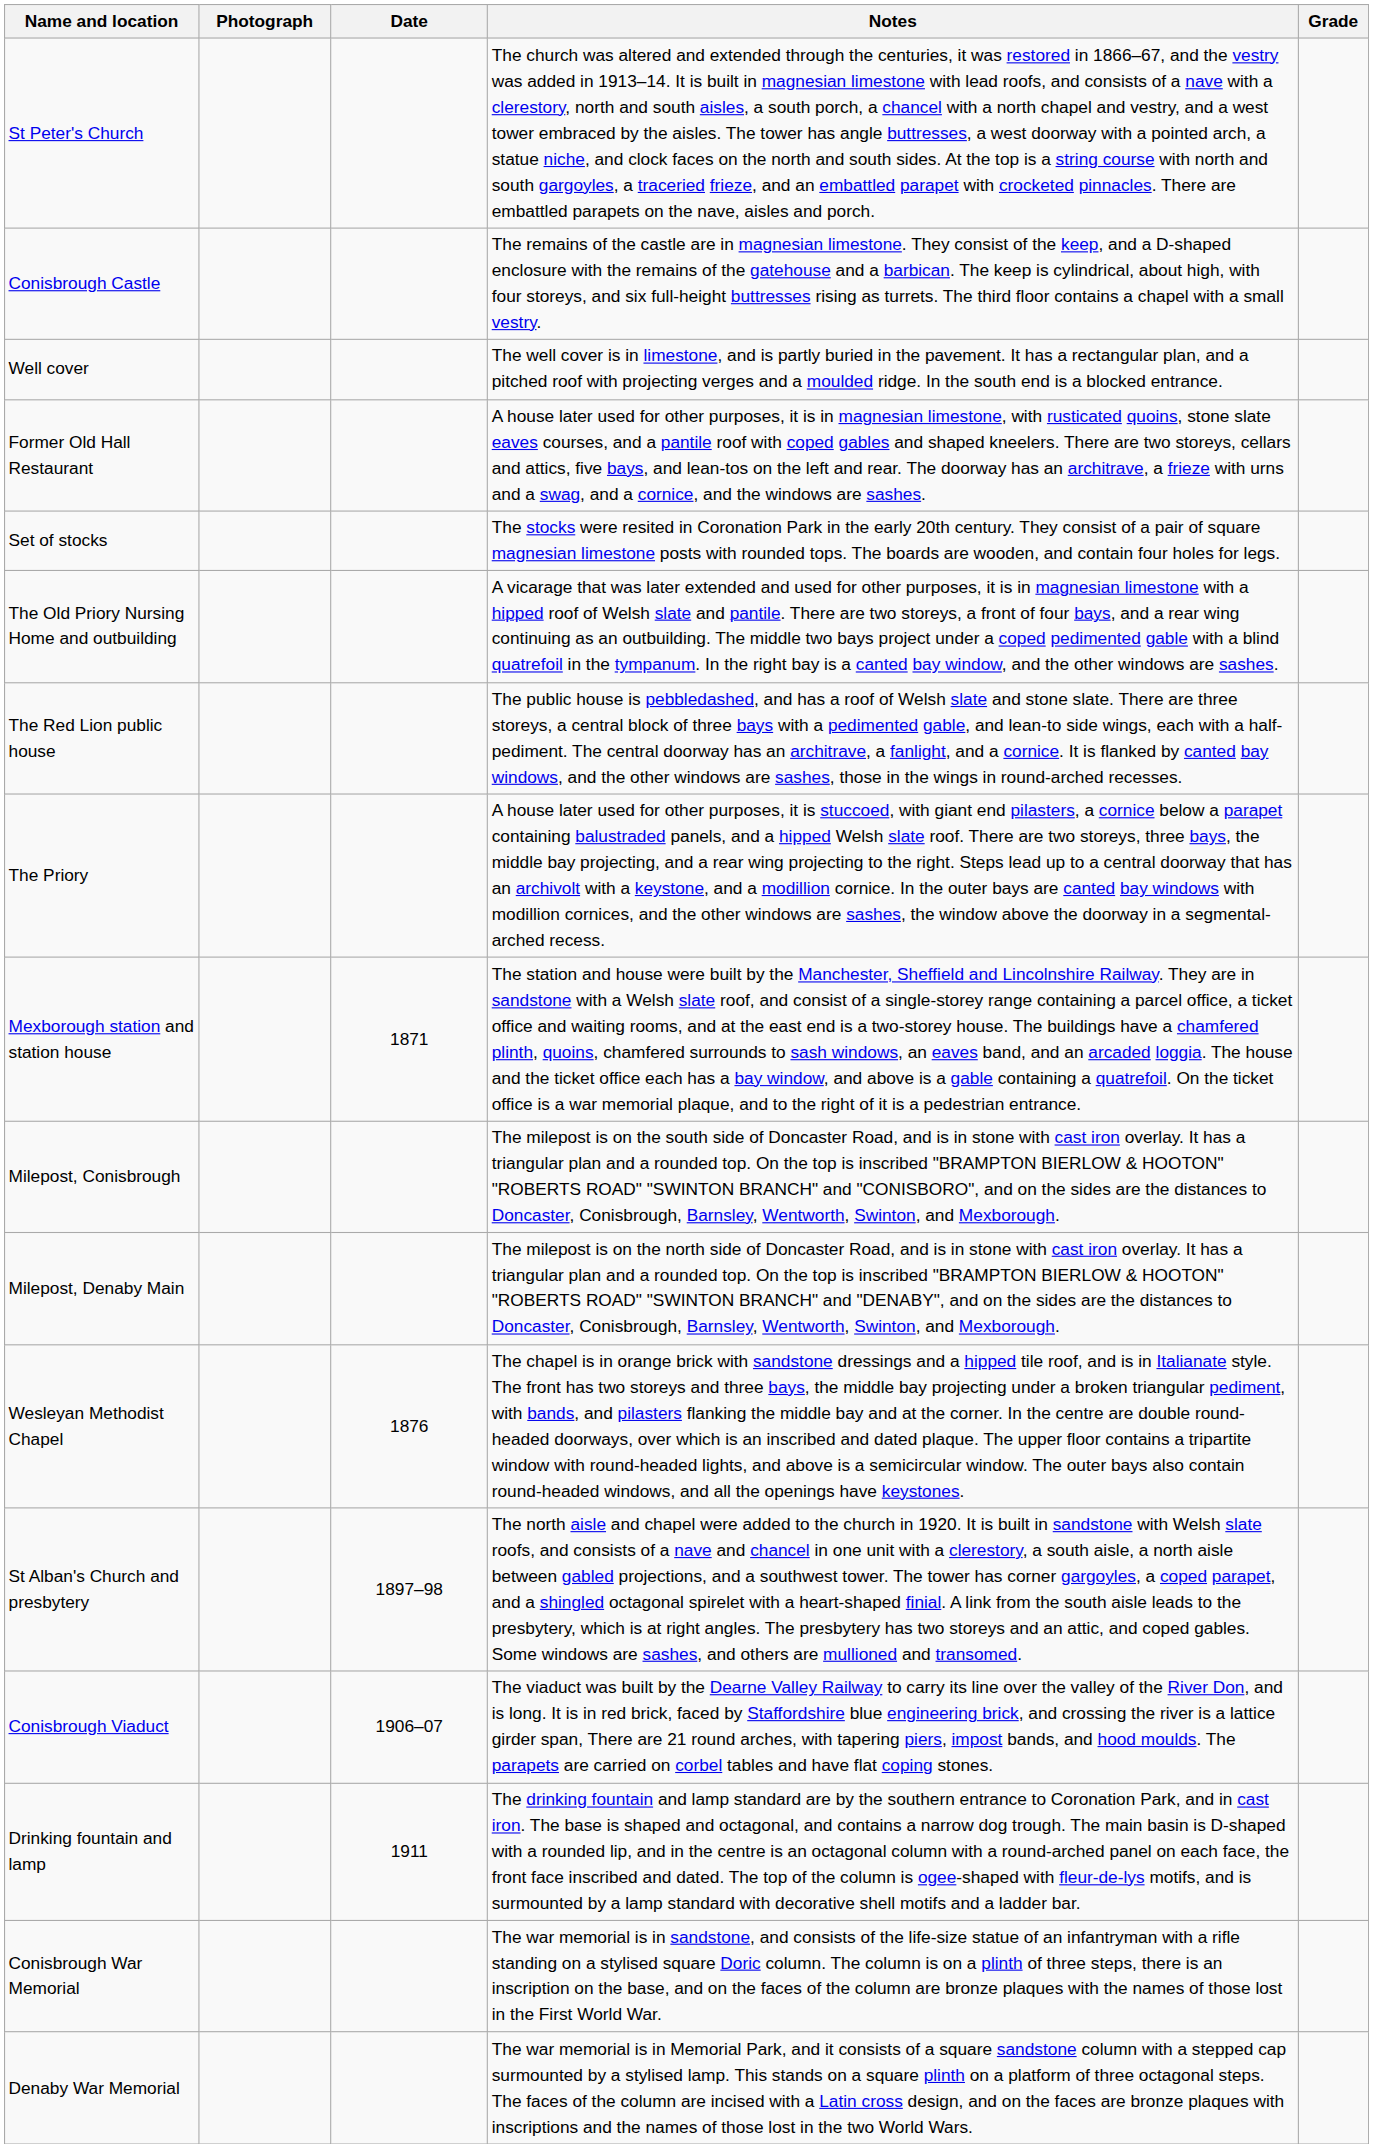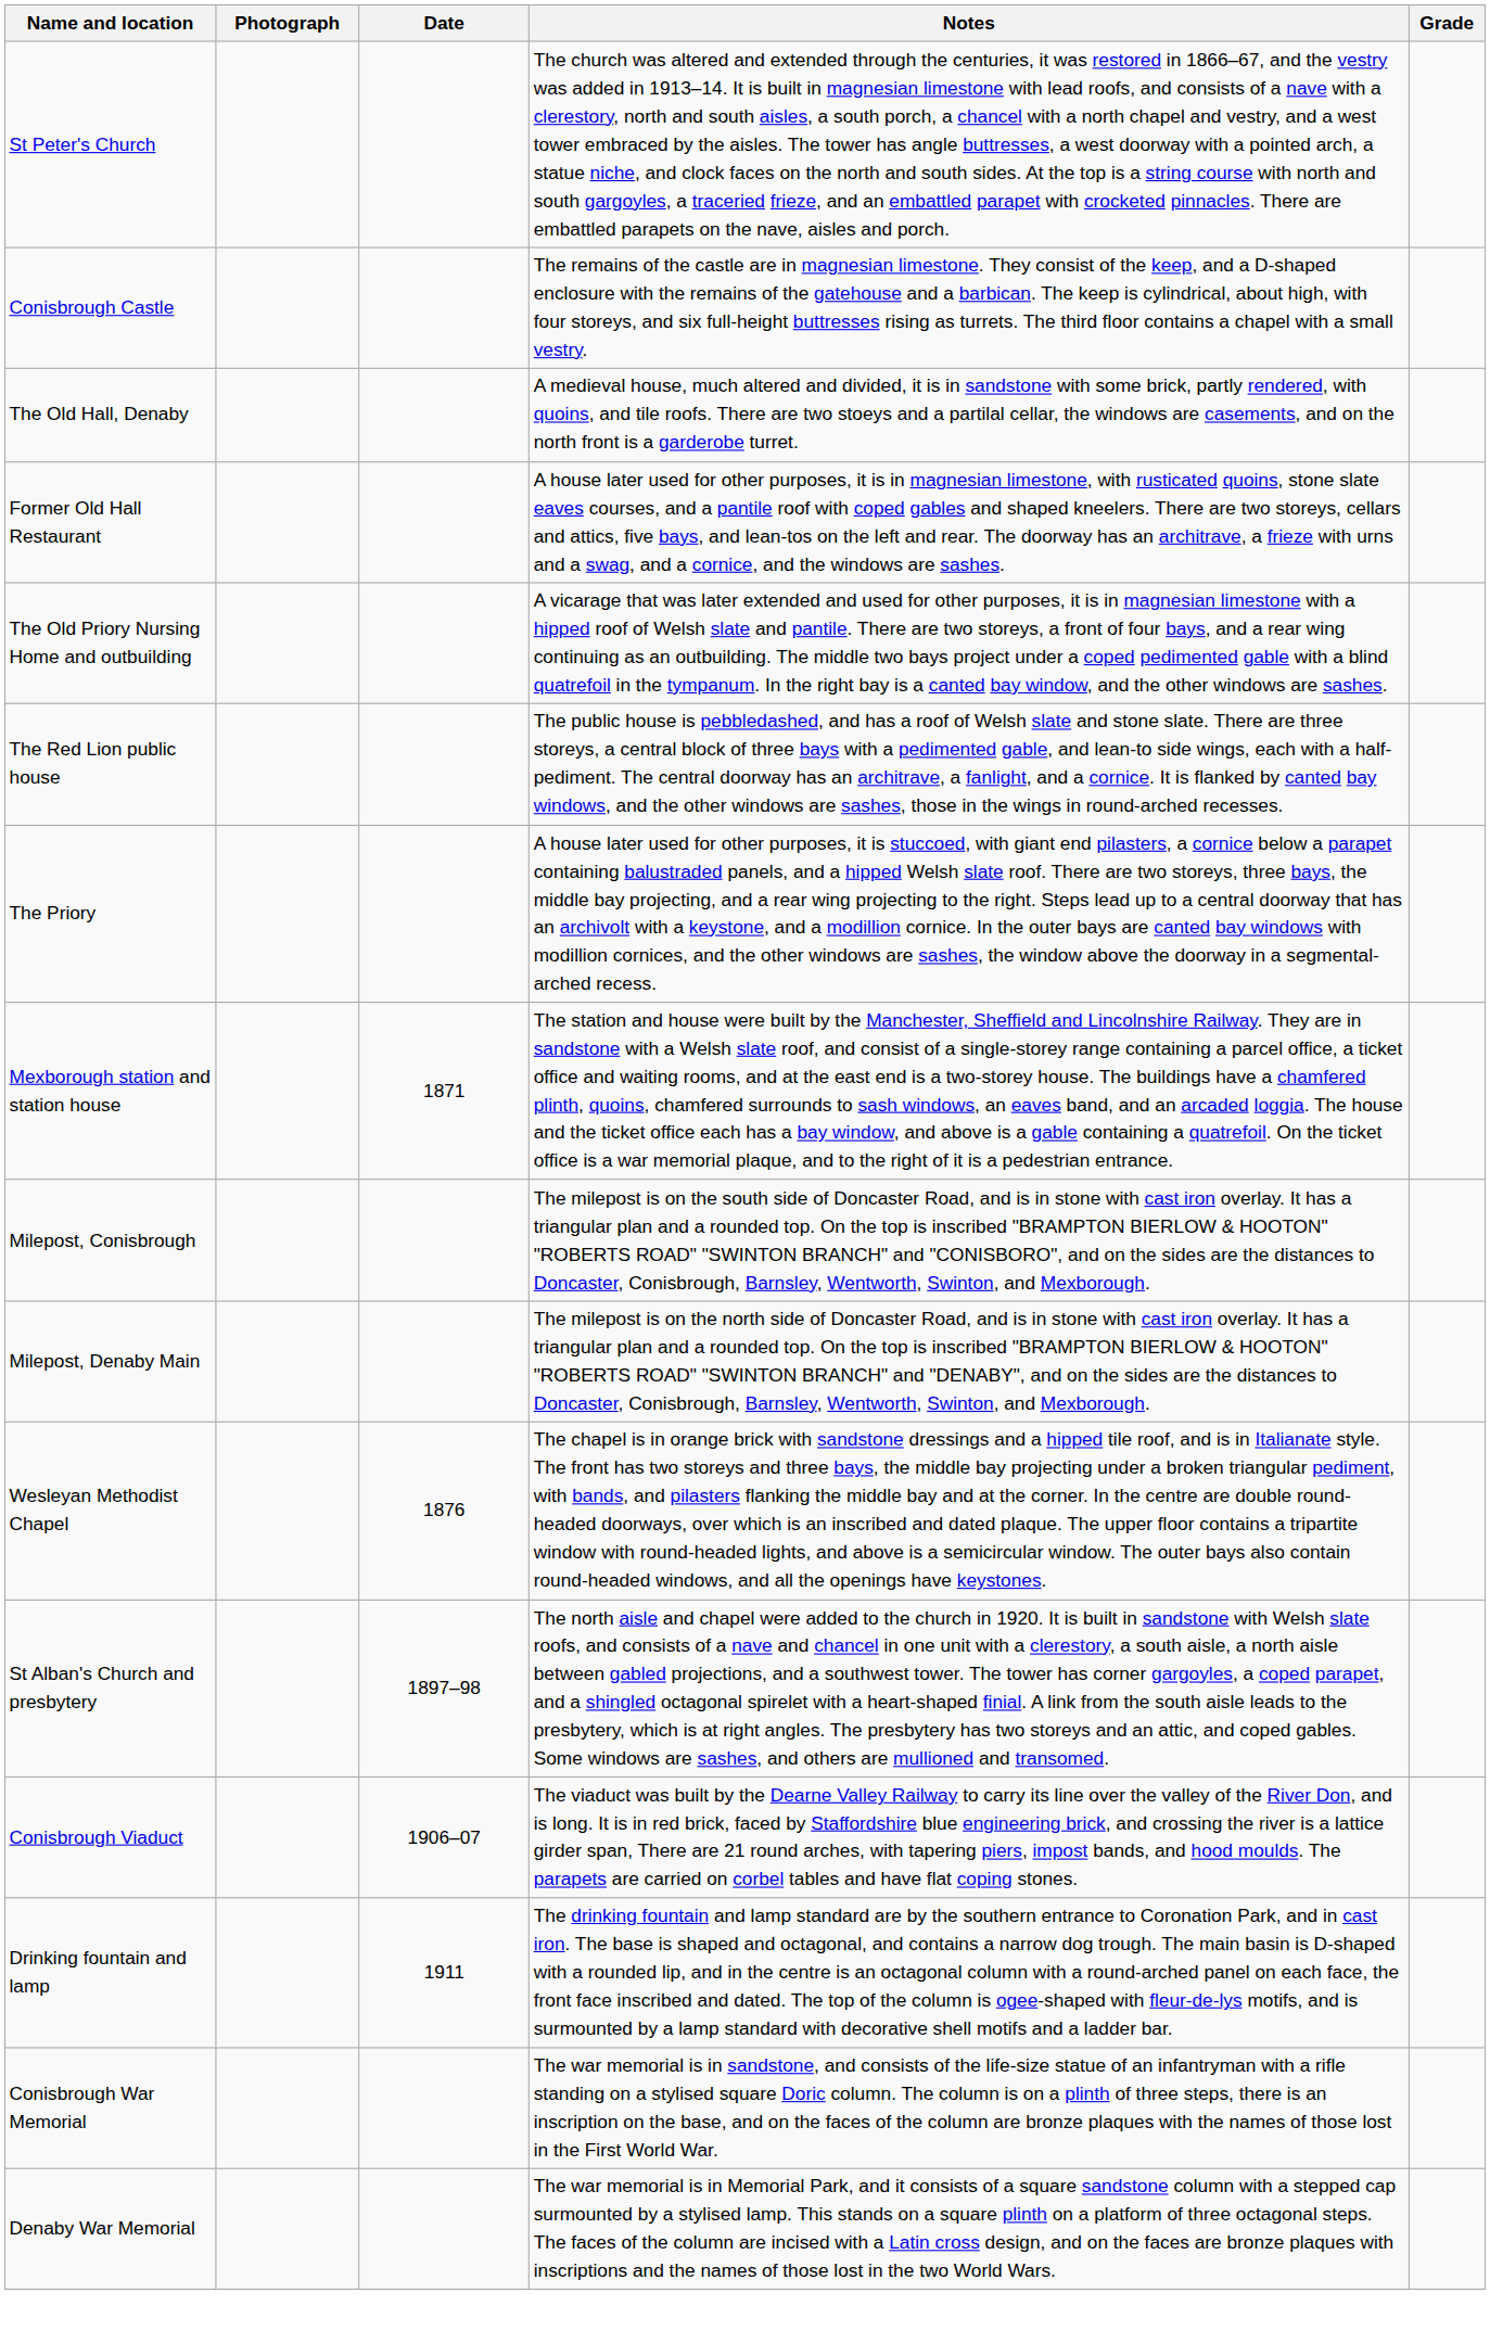- row: Well cover | The well cover is in limestone, and is partly buried in the pavement. It has a rectangular plan, and a pitched roof with projecting verges and a moulded ridge. In the south end is a blocked entrance.
+ row: The Old Hall, Denaby | A medieval house, much altered and divided, it is in sandstone with some brick, partly rendered, with quoins, and tile roofs. There are two stoeys and a partilal cellar, the windows are casements, and on the north front is a garderobe turret.
- row: Set of stocks | The stocks were resited in Coronation Park in the early 20th century. They consist of a pair of square magnesian limestone posts with rounded tops. The boards are wooden, and contain four holes for legs.
